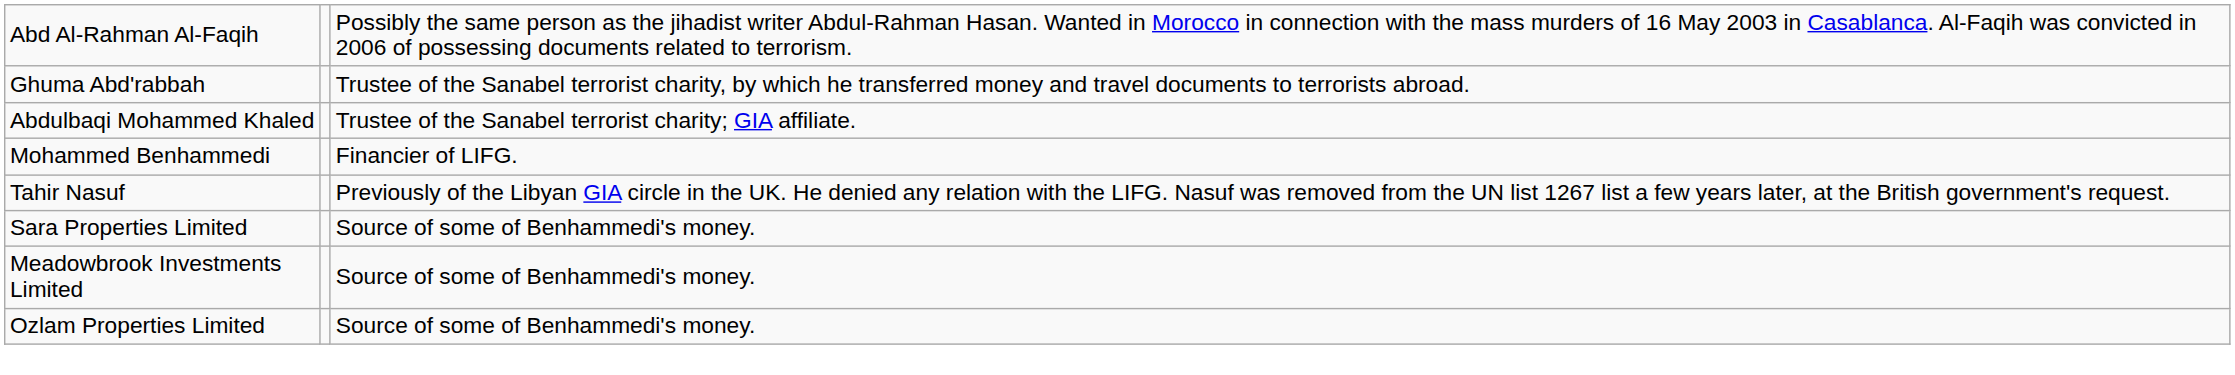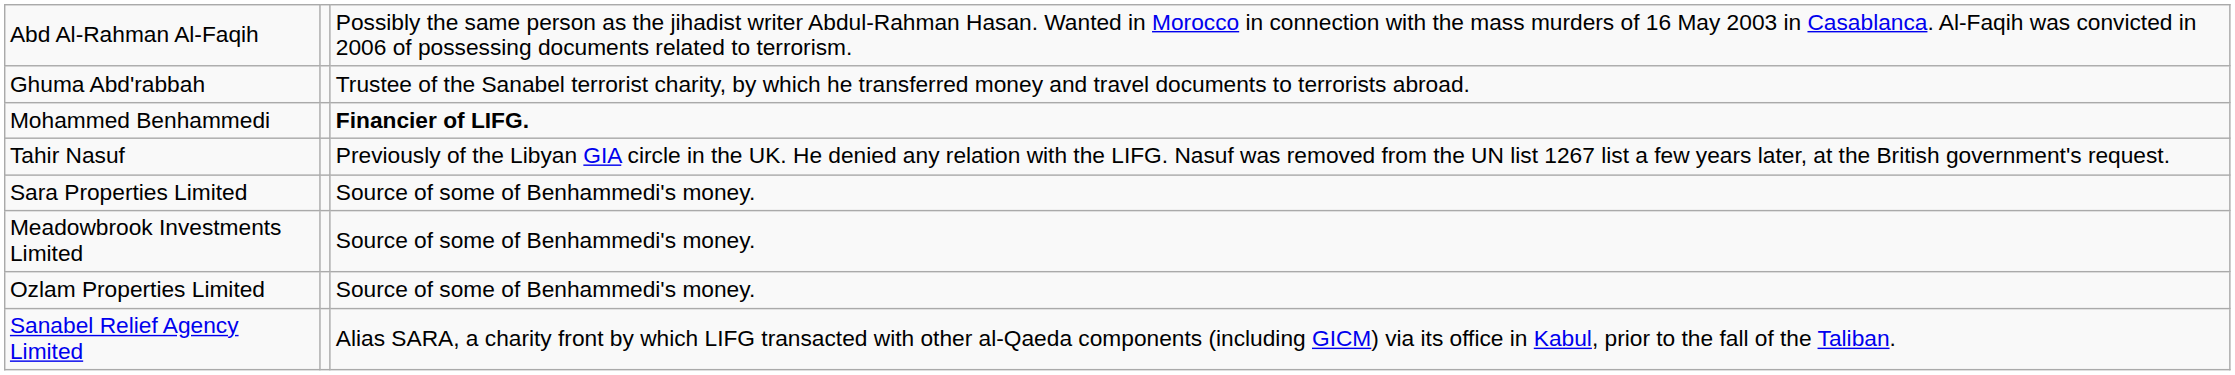- row: Abdulbaqi Mohammed Khaled | Trustee of the Sanabel terrorist charity; GIA affiliate.
Mohammed Benhammedi | column 3: normal -> bold
+ row: Sanabel Relief Agency Limited | Alias SARA, a charity front by which LIFG transacted with other al-Qaeda components (including GICM) via its office in Kabul, prior to the fall of the Taliban.
